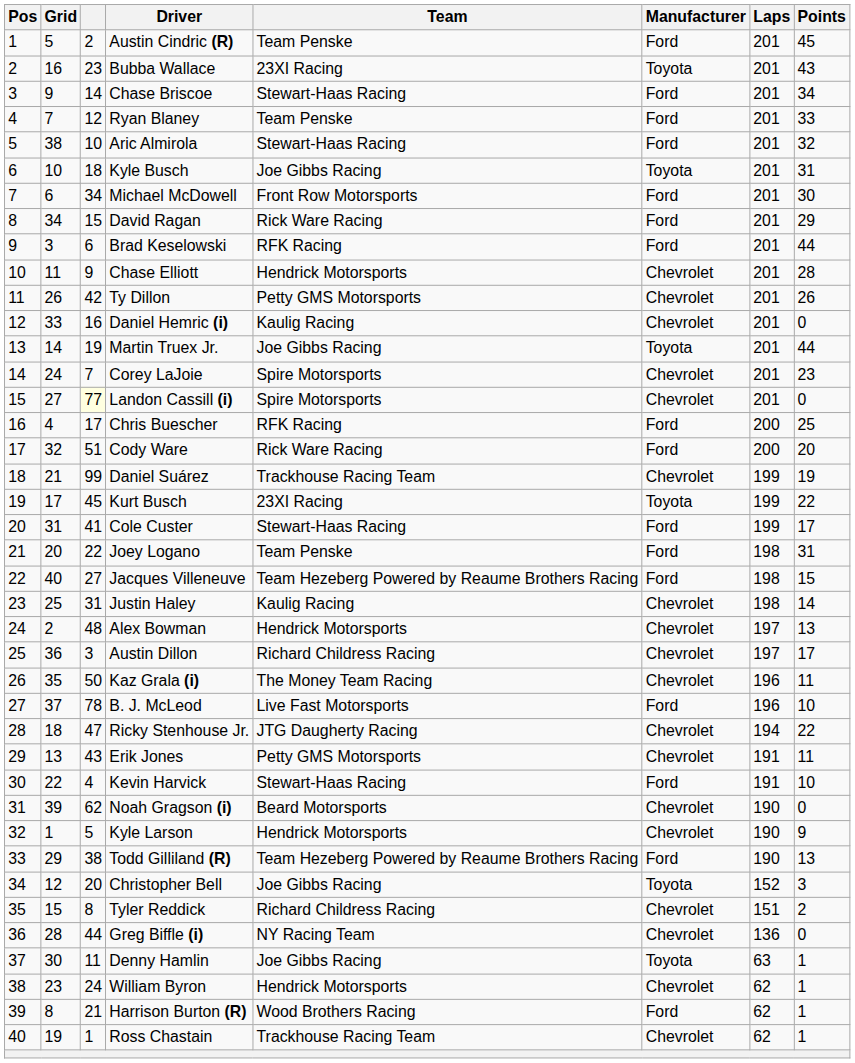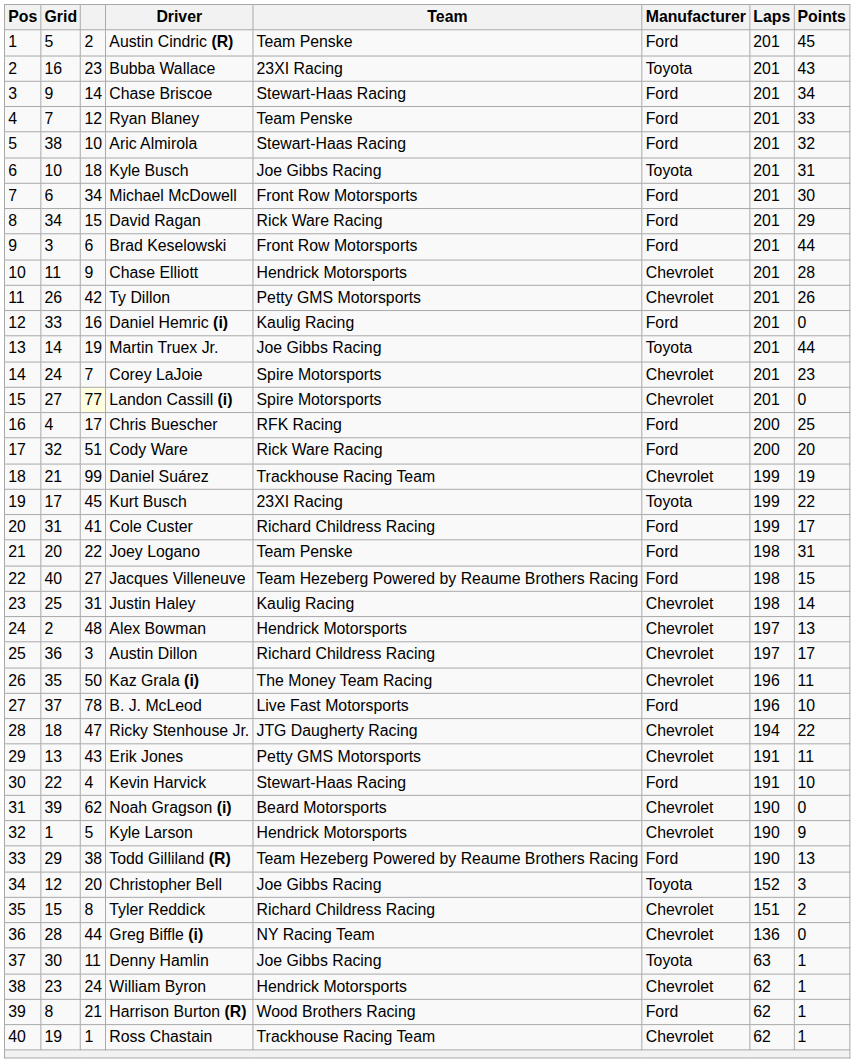Brad Keselowski | Team: RFK Racing -> Front Row Motorsports
Daniel Hemric (i) | Manufacturer: Chevrolet -> Ford
Cole Custer | Team: Stewart-Haas Racing -> Richard Childress Racing
